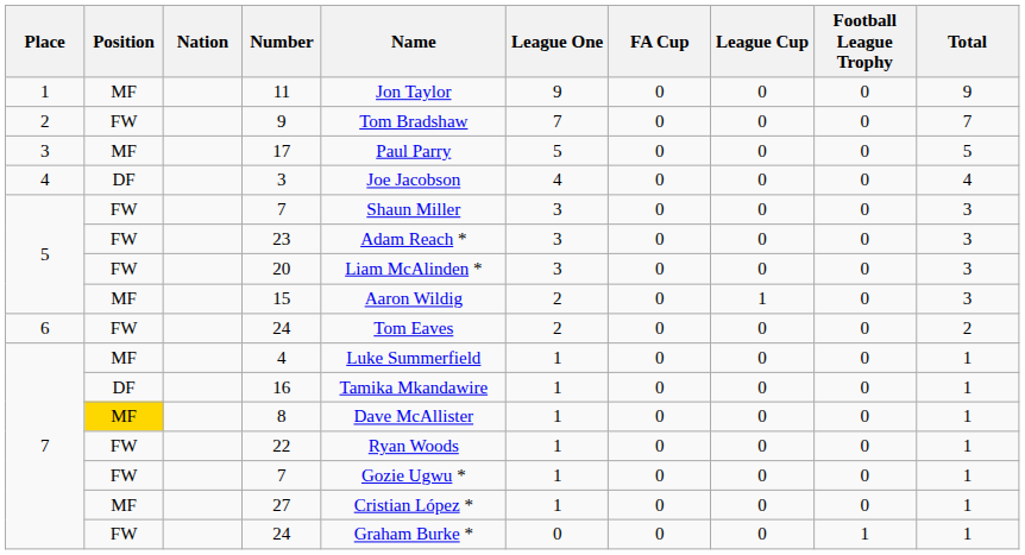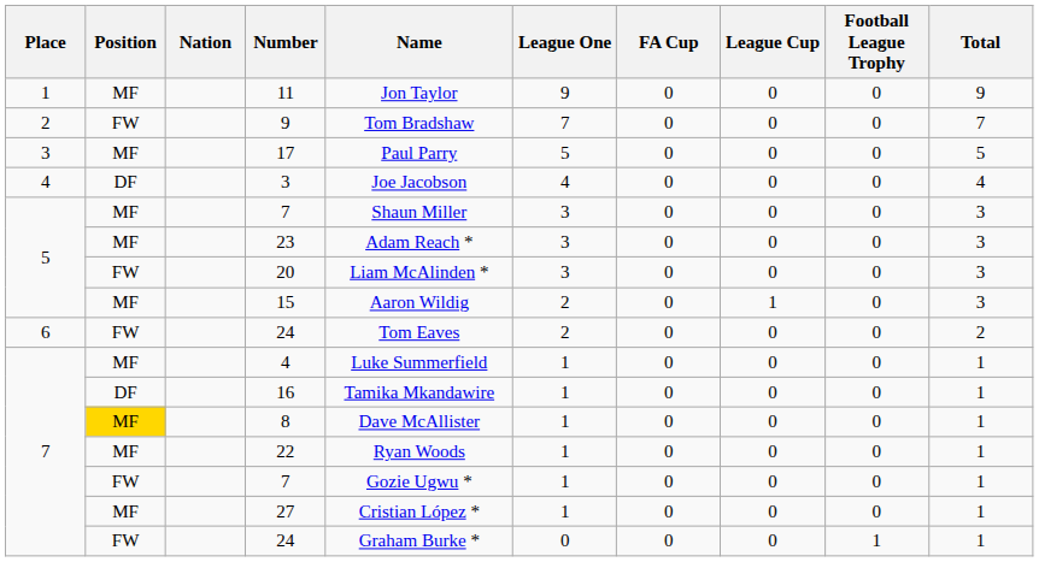5 / 7 | Position: FW -> MF
23 | Position: FW -> MF
22 | Position: FW -> MF
